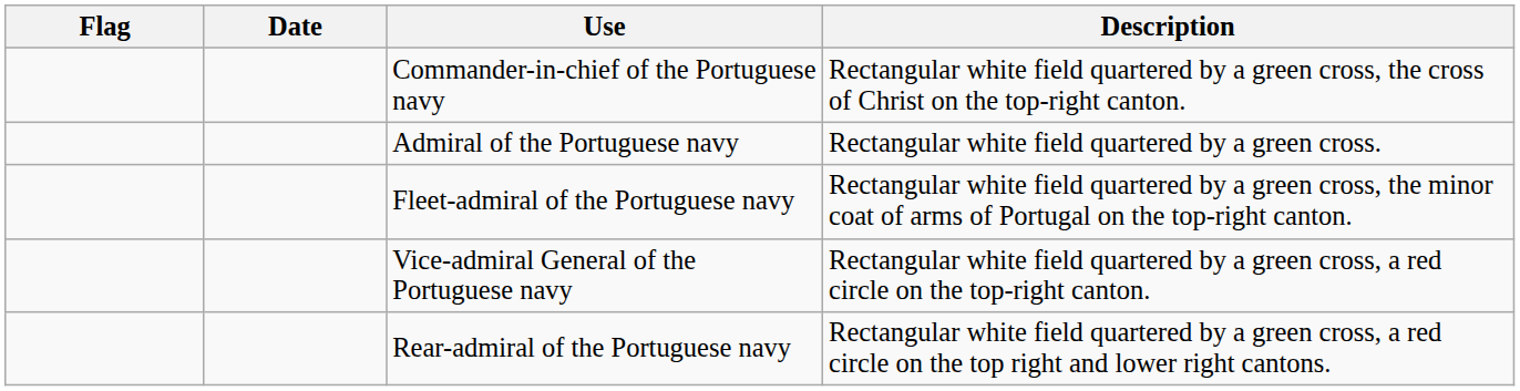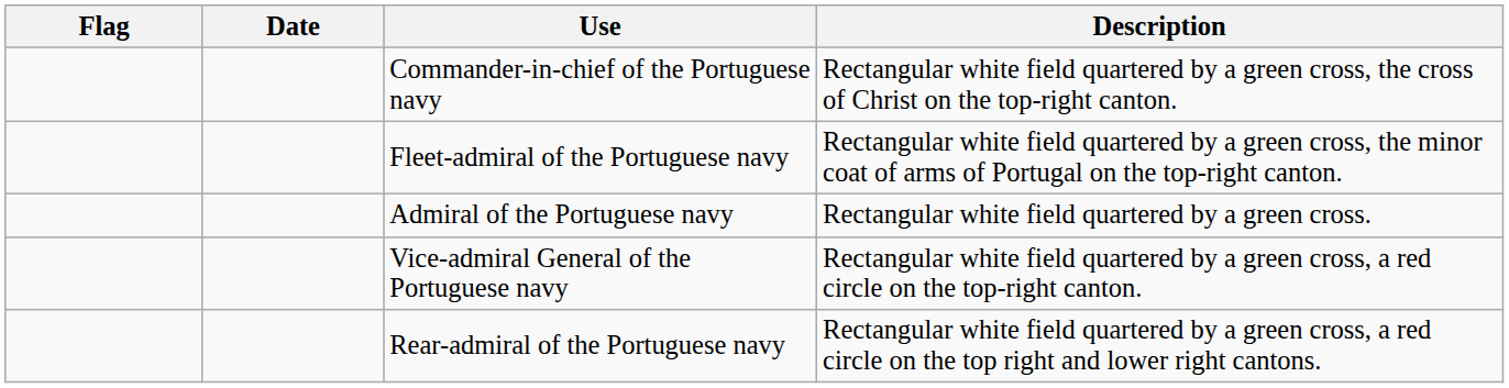rows swapped: Fleet-admiral of the Portuguese navy <-> Admiral of the Portuguese navy
